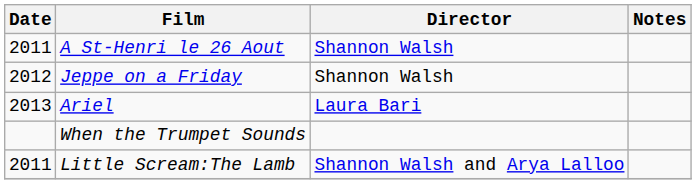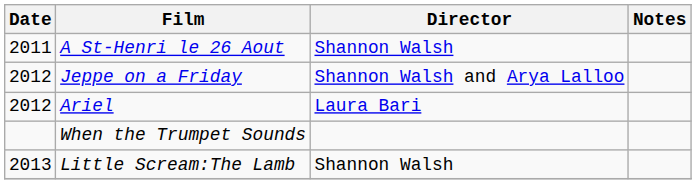Jeppe on a Friday | Director: Shannon Walsh -> Shannon Walsh and Arya Lalloo
Ariel | Date: 2013 -> 2012
Little Scream:The Lamb | Date: 2011 -> 2013
Little Scream:The Lamb | Director: Shannon Walsh and Arya Lalloo -> Shannon Walsh
